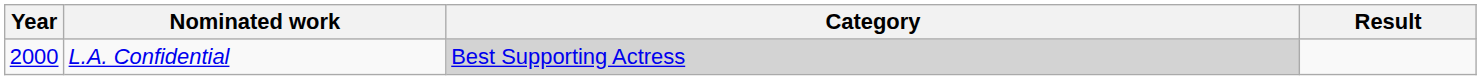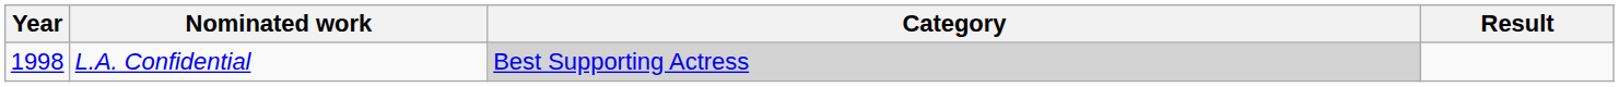L.A. Confidential | Year: 2000 -> 1998
